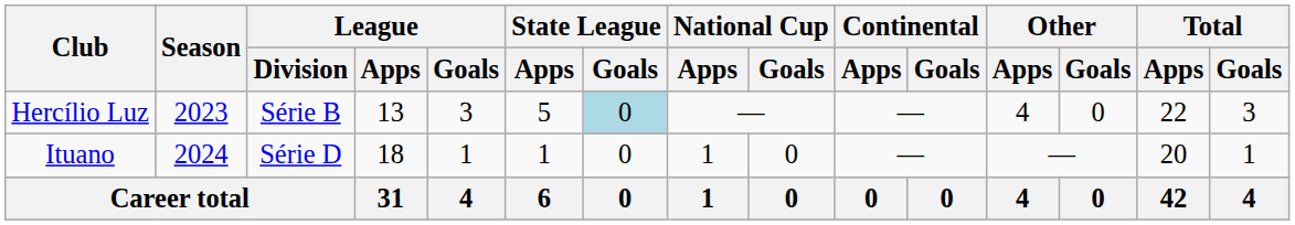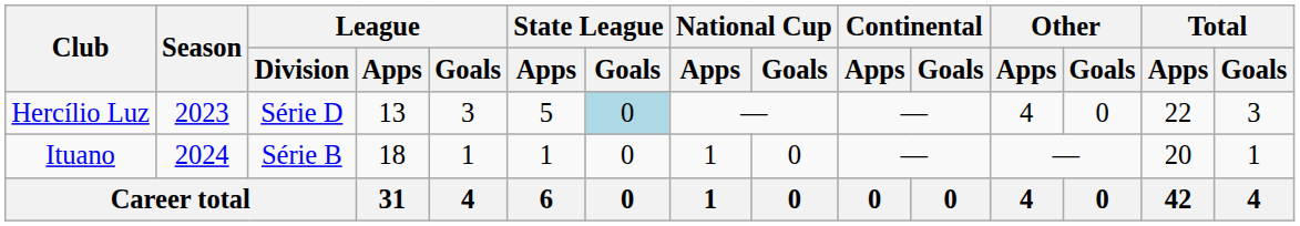Hercílio Luz | League / Division: Série B -> Série D
Ituano | League / Division: Série D -> Série B
